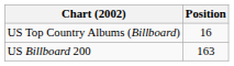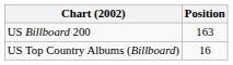rows swapped: US Billboard 200 <-> US Top Country Albums (Billboard)
